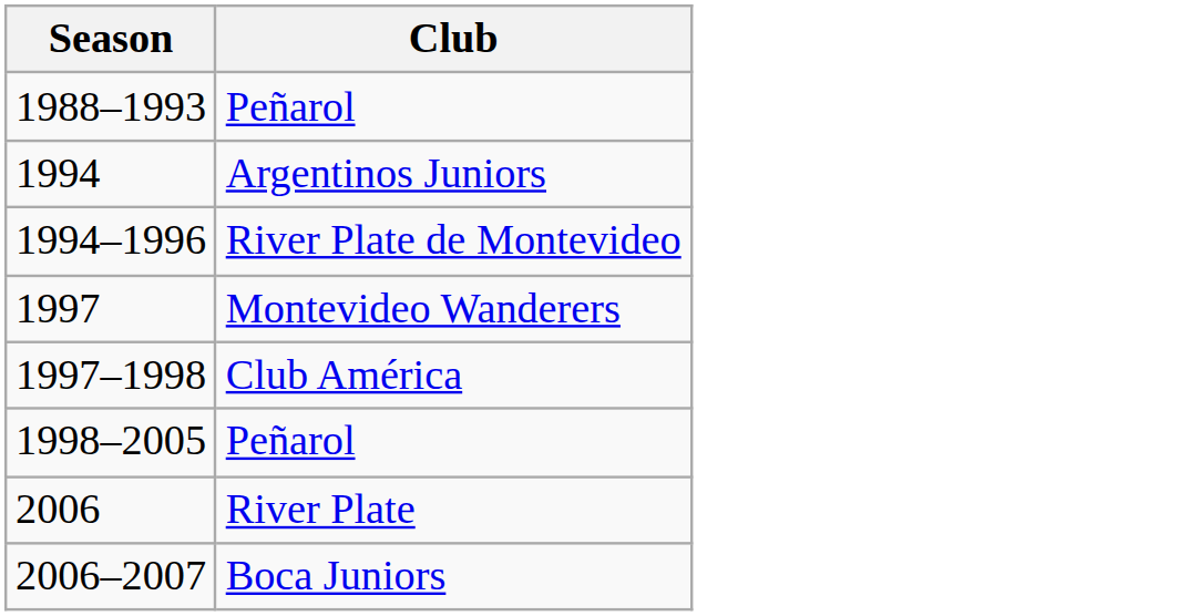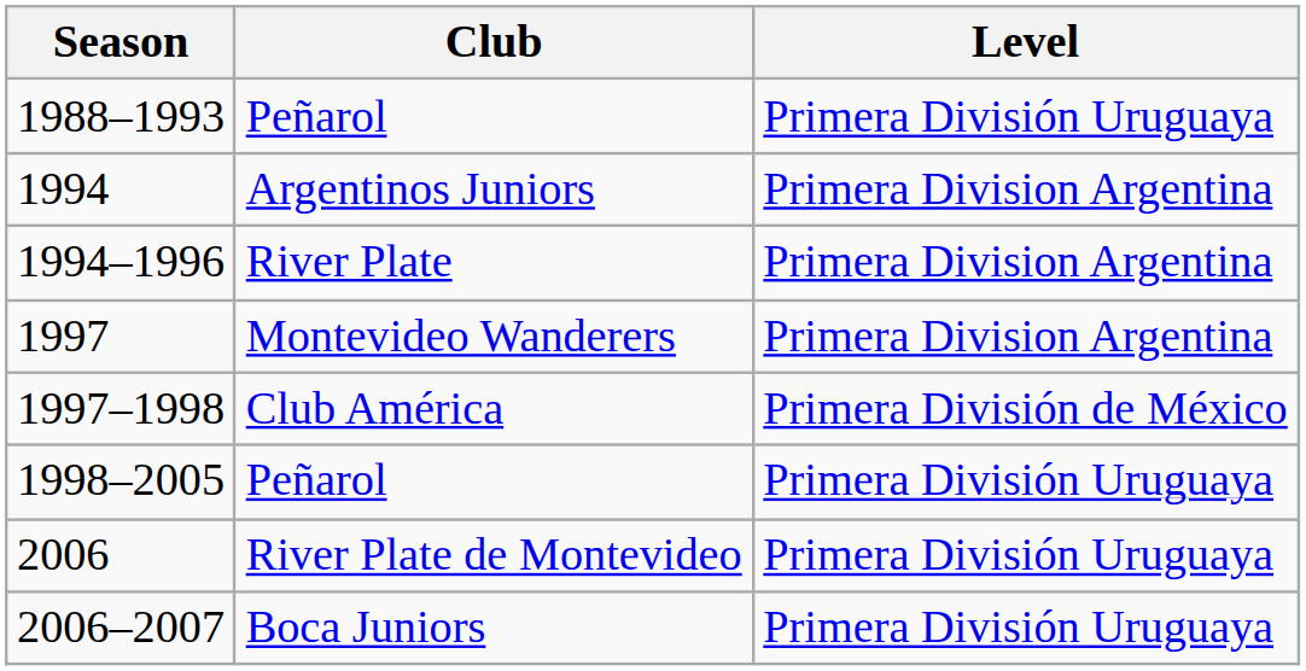+ column: Level | Primera División Uruguaya | Primera Division Argentina | Primera Division Argentina | Primera Division Argentina | Primera División de México | Primera División Uruguaya | Primera División Uruguaya | Primera División Uruguaya
1994–1996 | Club: River Plate de Montevideo -> River Plate
2006 | Club: River Plate -> River Plate de Montevideo
